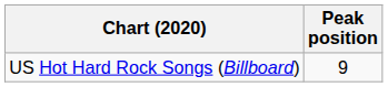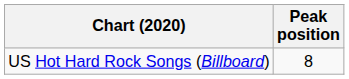US Hot Hard Rock Songs (Billboard) | Peak position: 9 -> 8
